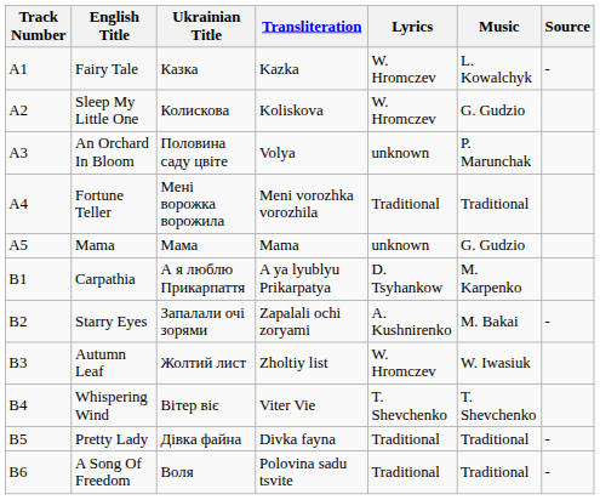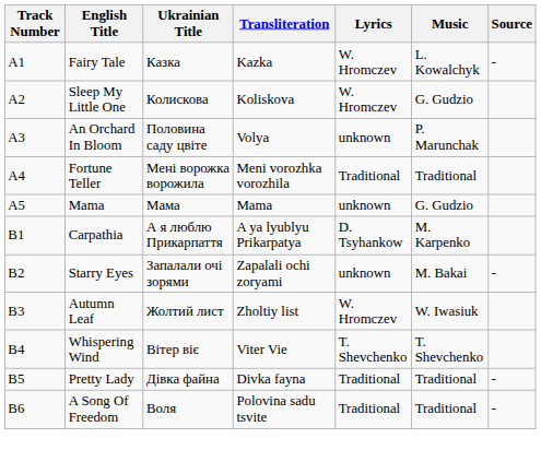Starry Eyes | Lyrics: A. Kushnirenko -> unknown
